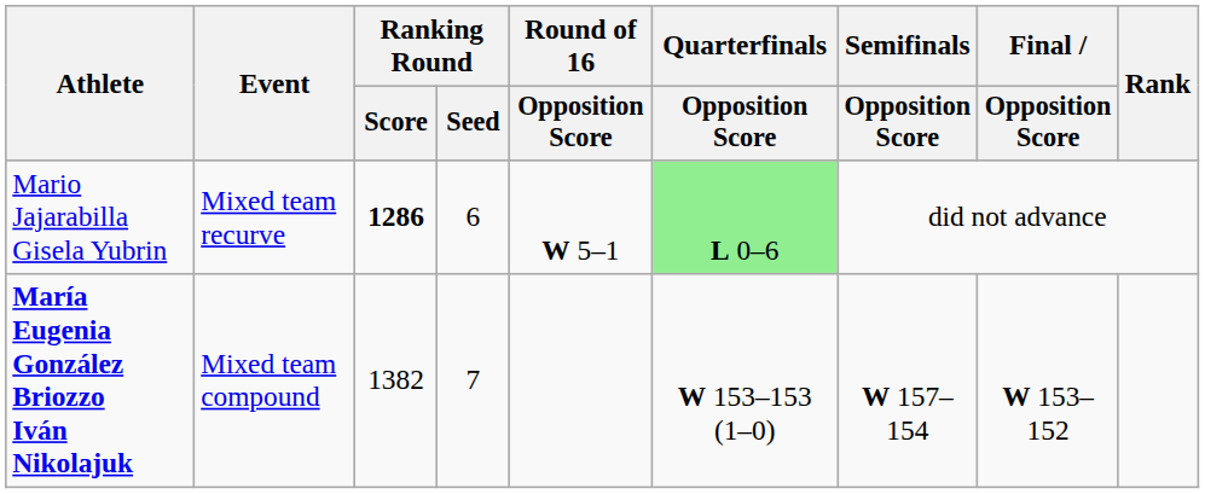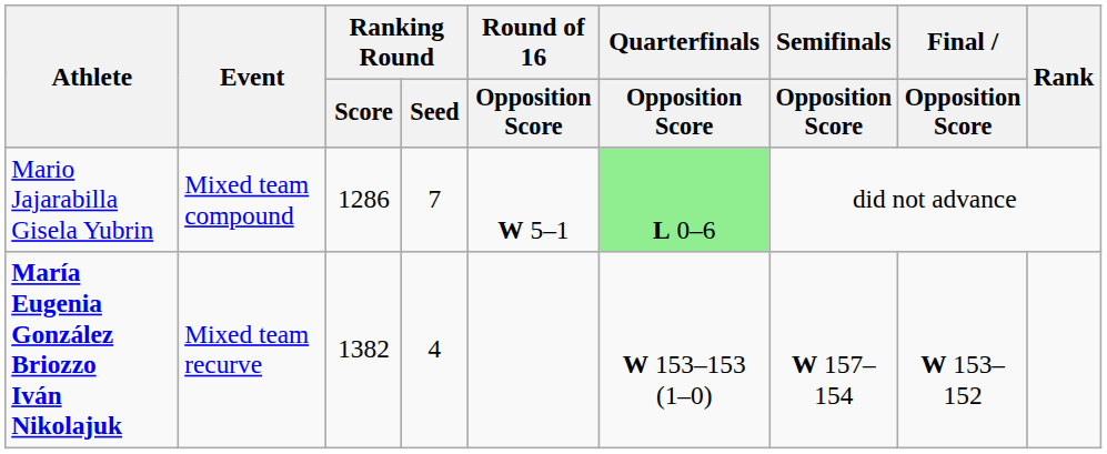Mario Jajarabilla Gisela Yubrin | Event: Mixed team recurve -> Mixed team compound
Mario Jajarabilla Gisela Yubrin | Ranking Round / Score: bold -> normal
Mario Jajarabilla Gisela Yubrin | Ranking Round / Seed: 6 -> 7
María Eugenia González Briozzo Iván Nikolajuk | Event: Mixed team compound -> Mixed team recurve
María Eugenia González Briozzo Iván Nikolajuk | Ranking Round / Seed: 7 -> 4
